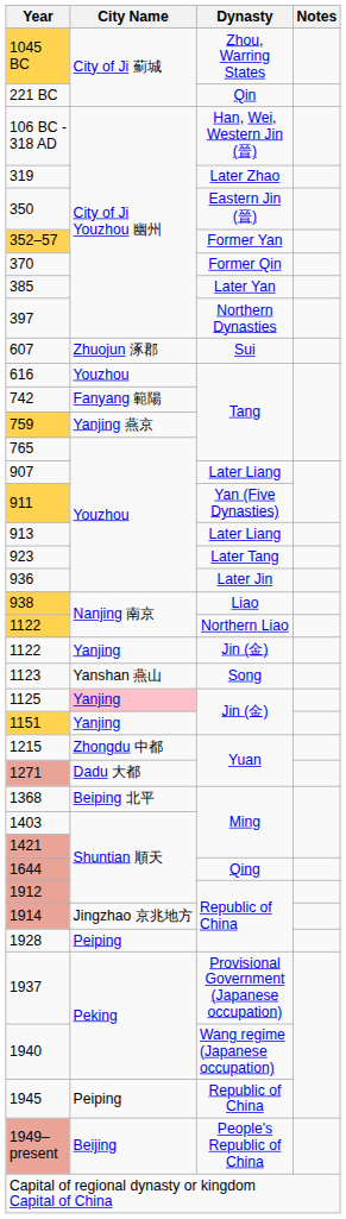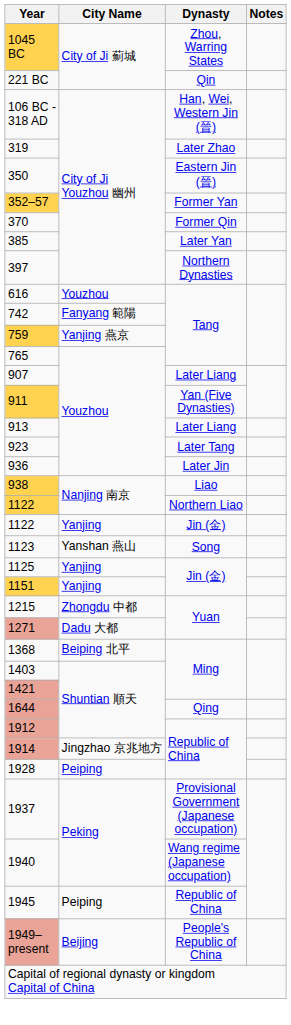- row: 607 | Zhuojun 涿郡 | Sui
1125 | City Name: pink background -> no background
